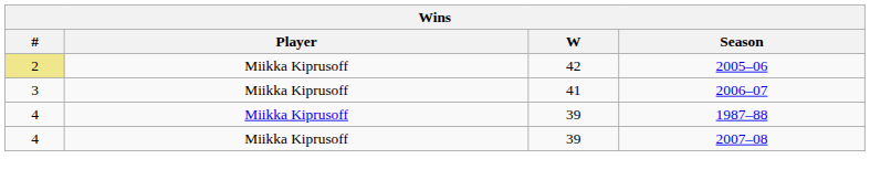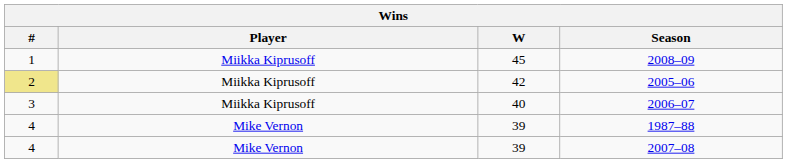+ row: 1 | Miikka Kiprusoff | 45 | 2008–09
2006–07 | W: 41 -> 40
1987–88 | Player: Miikka Kiprusoff -> Mike Vernon
2007–08 | Player: Miikka Kiprusoff -> Mike Vernon
